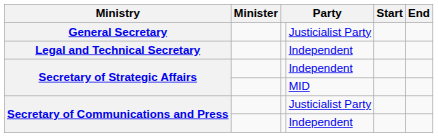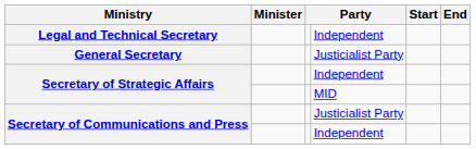rows swapped: General Secretary <-> Legal and Technical Secretary
